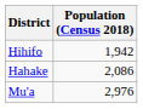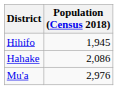Hihifo | Population (Census 2018): 1,942 -> 1,945
